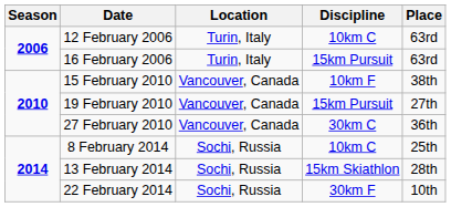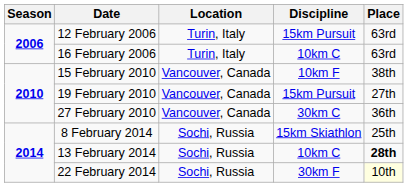12 February 2006 | Discipline: 10km C -> 15km Pursuit
16 February 2006 | Discipline: 15km Pursuit -> 10km C
8 February 2014 | Discipline: 10km C -> 15km Skiathlon
13 February 2014 | Discipline: 15km Skiathlon -> 10km C
13 February 2014 | Place: normal -> bold
22 February 2014 | Place: no background -> lightyellow background
